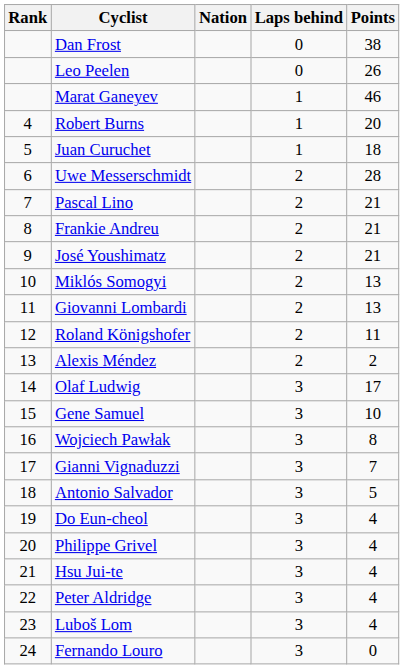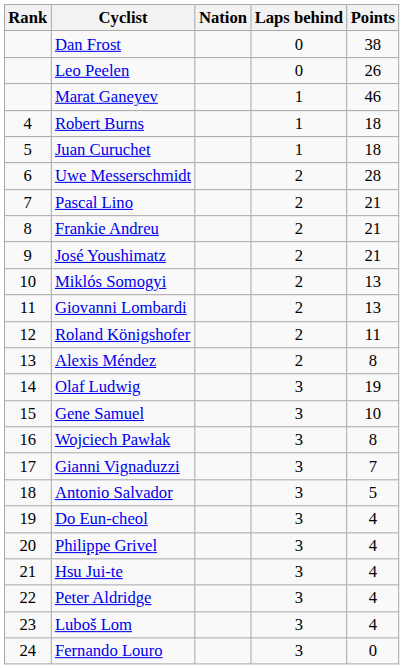Robert Burns | Points: 20 -> 18
Alexis Méndez | Points: 2 -> 8
Olaf Ludwig | Points: 17 -> 19
